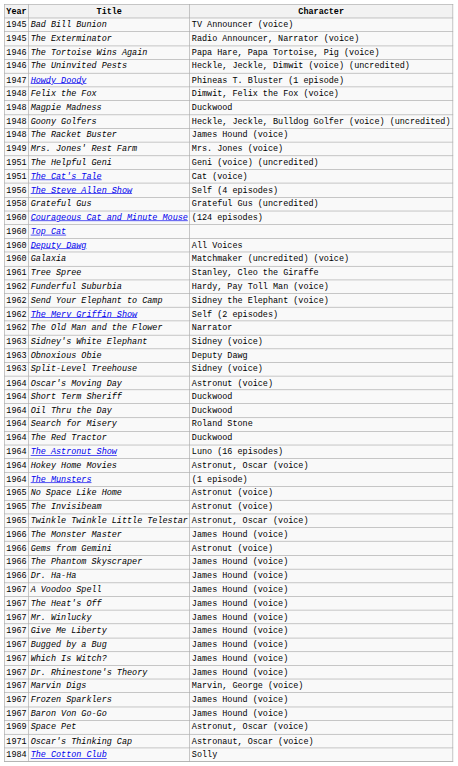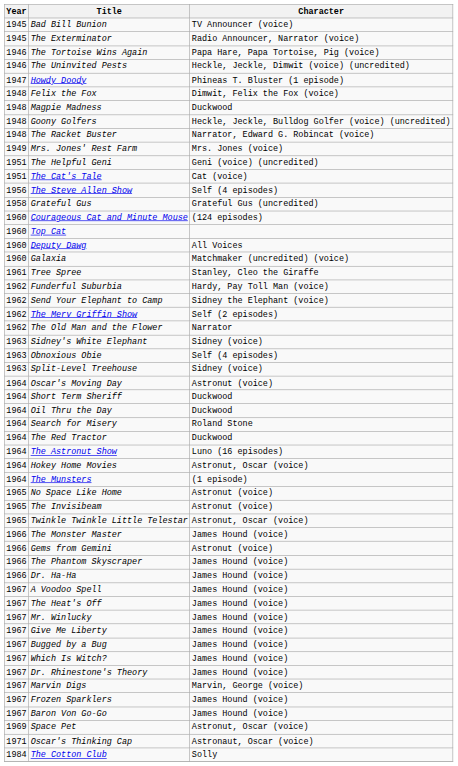The Racket Buster | Character: James Hound (voice) -> Narrator, Edward G. Robincat (voice)
Obnoxious Obie | Character: Deputy Dawg -> Self (4 episodes)
